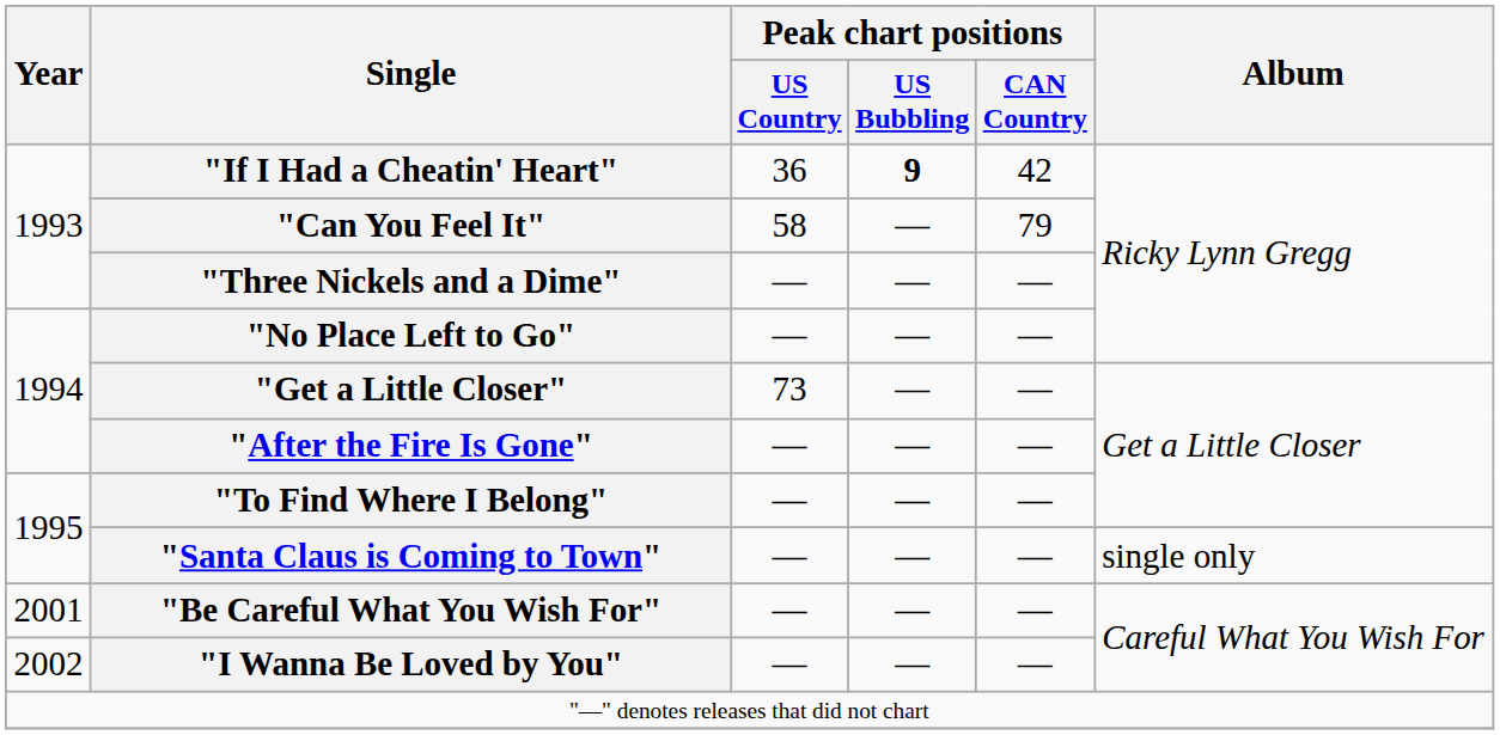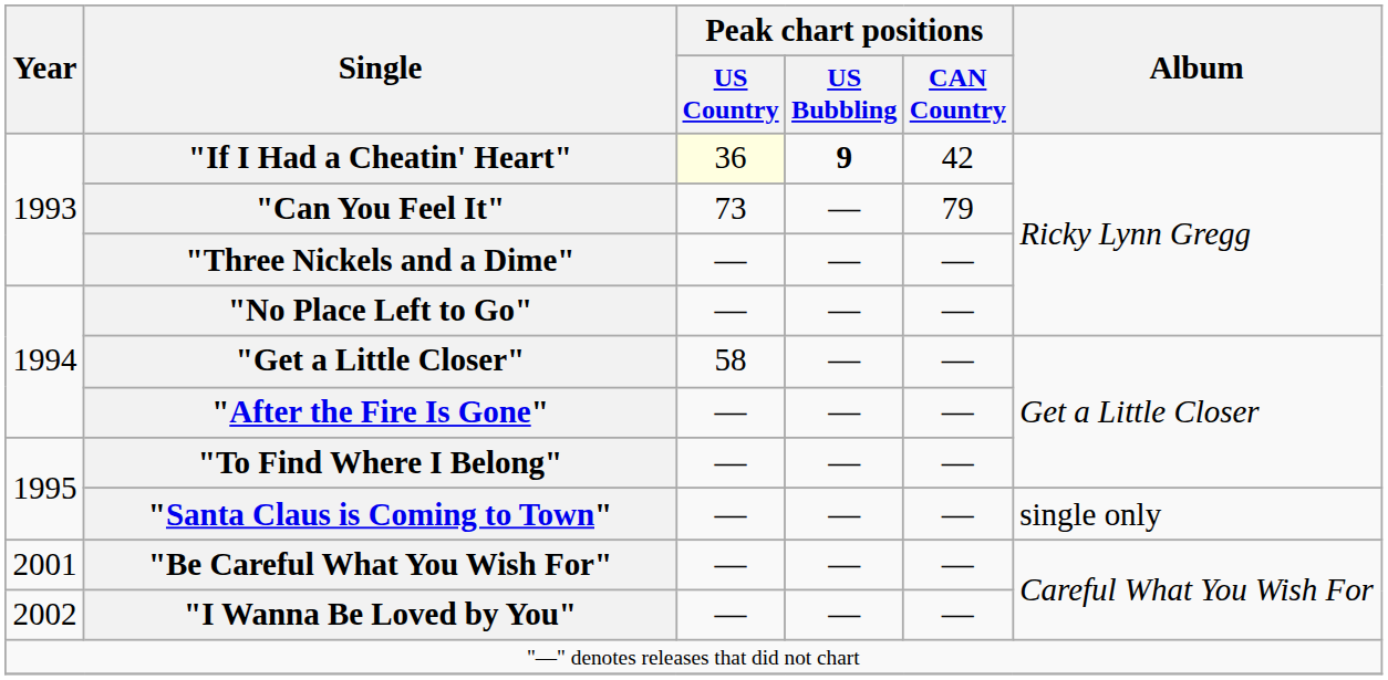"If I Had a Cheatin' Heart" | Peak chart positions / US Country: no background -> lightyellow background
"Can You Feel It" | Peak chart positions / US Country: 58 -> 73
"Get a Little Closer" | Peak chart positions / US Country: 73 -> 58
